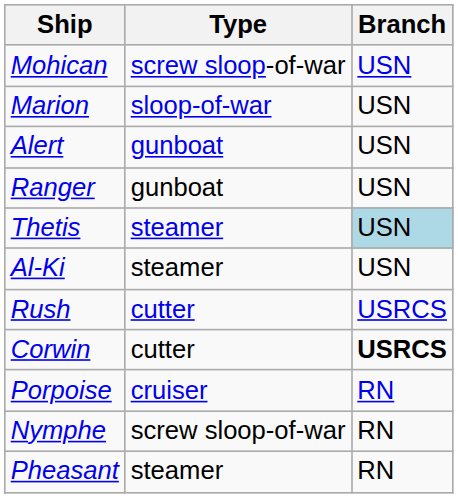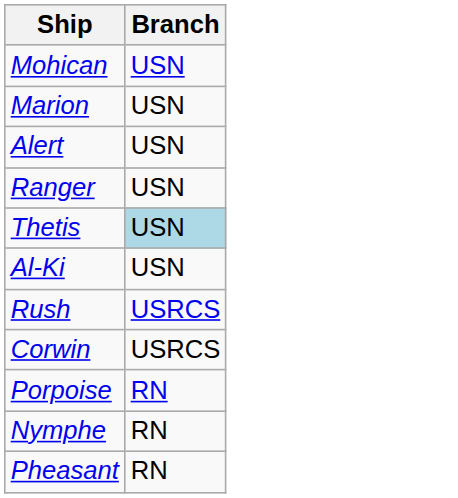- column: Type | screw sloop-of-war | sloop-of-war | gunboat | gunboat | steamer | steamer | cutter | cutter | cruiser | screw sloop-of-war | steamer
Corwin | Branch: bold -> normal
